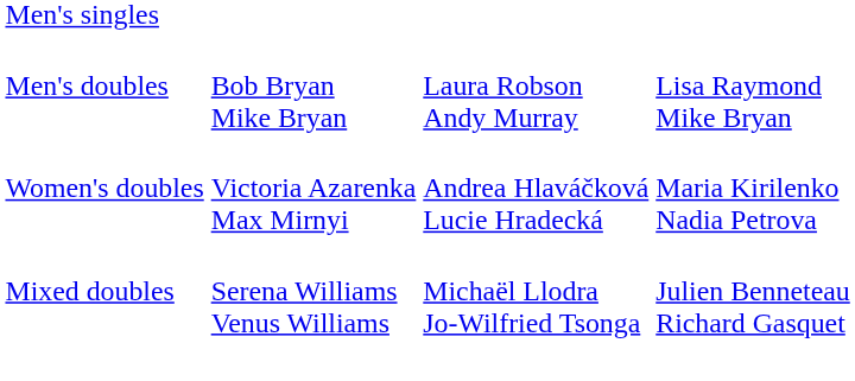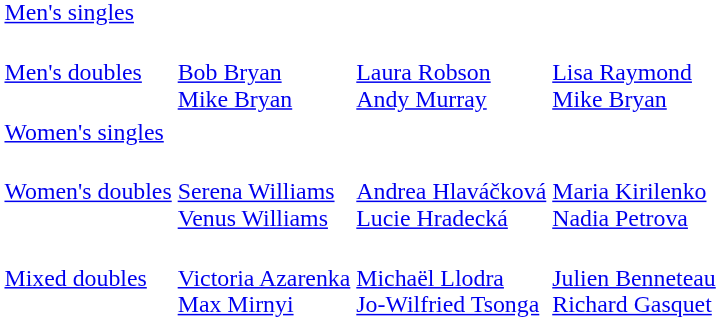+ row: Women's singles
Women's doubles | column 2: Victoria Azarenka Max Mirnyi -> Serena Williams Venus Williams
Mixed doubles | column 2: Serena Williams Venus Williams -> Victoria Azarenka Max Mirnyi
